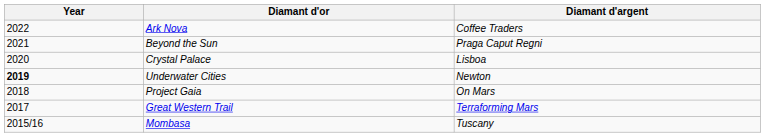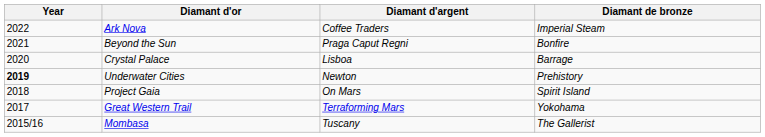+ column: Diamant de bronze | Imperial Steam | Bonfire | Barrage | Prehistory | Spirit Island | Yokohama | The Gallerist
